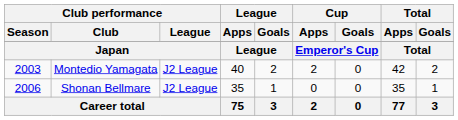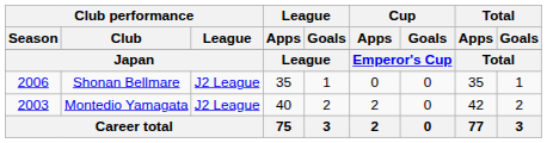rows swapped: Montedio Yamagata <-> Shonan Bellmare
